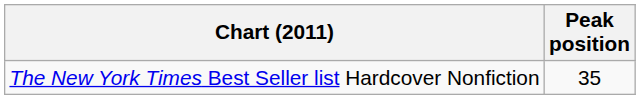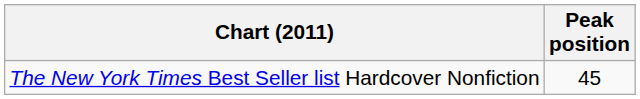The New York Times Best Seller list Hardcover Nonfiction | Peak position: 35 -> 45
